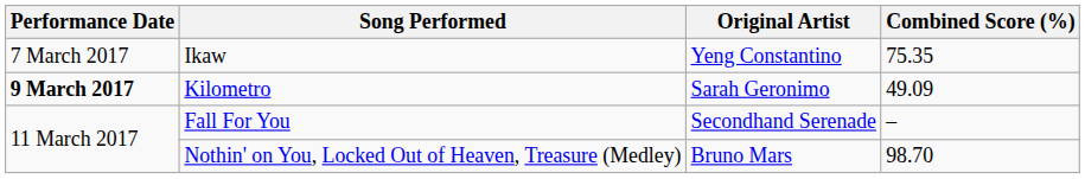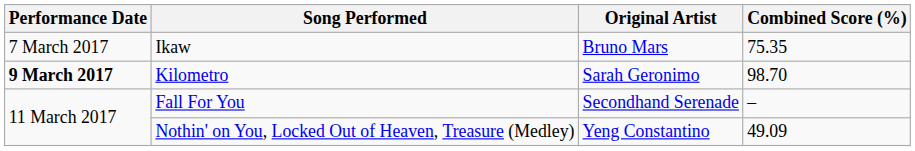Ikaw | Original Artist: Yeng Constantino -> Bruno Mars
Kilometro | Combined Score (%): 49.09 -> 98.70
Nothin' on You, Locked Out of Heaven, Treasure (Medley) | Original Artist: Bruno Mars -> Yeng Constantino
Nothin' on You, Locked Out of Heaven, Treasure (Medley) | Combined Score (%): 98.70 -> 49.09
